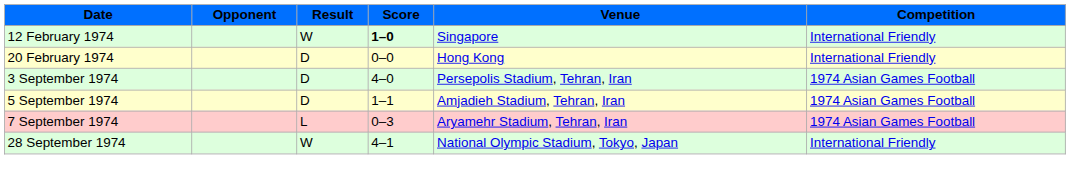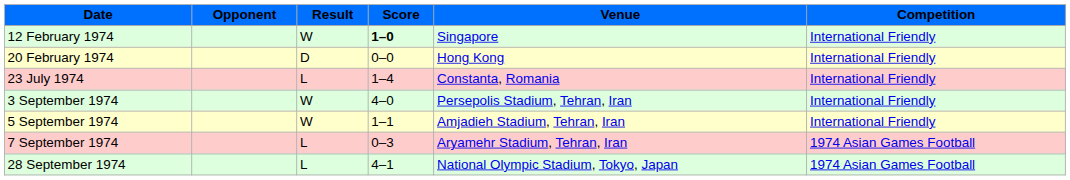+ row: 23 July 1974 | L | 1–4 | Constanta, Romania | International Friendly
3 September 1974 | Result: D -> W
3 September 1974 | Competition: 1974 Asian Games Football -> International Friendly
5 September 1974 | Result: D -> W
5 September 1974 | Competition: 1974 Asian Games Football -> International Friendly
28 September 1974 | Result: W -> L
28 September 1974 | Competition: International Friendly -> 1974 Asian Games Football
